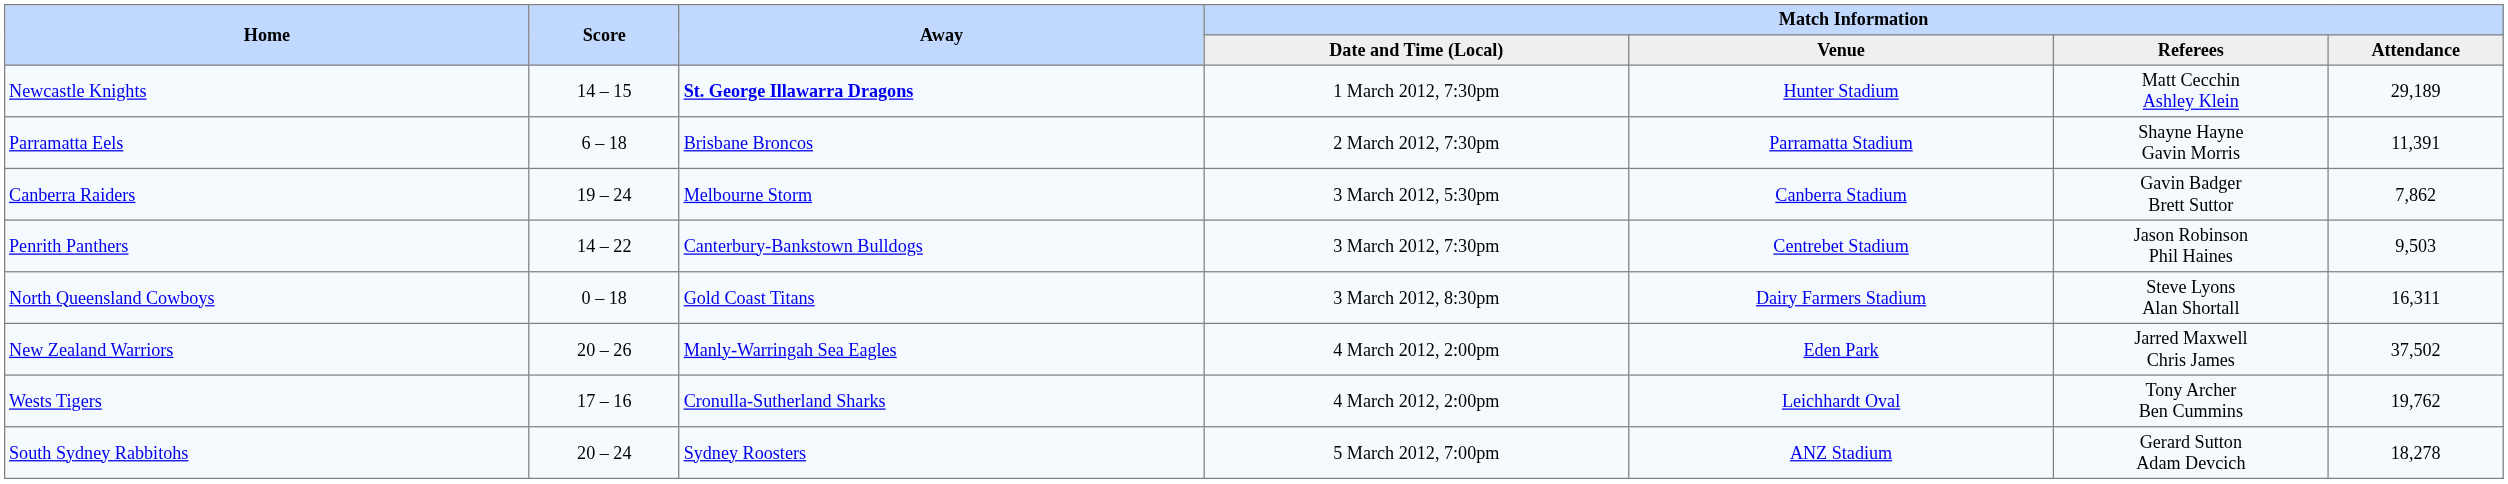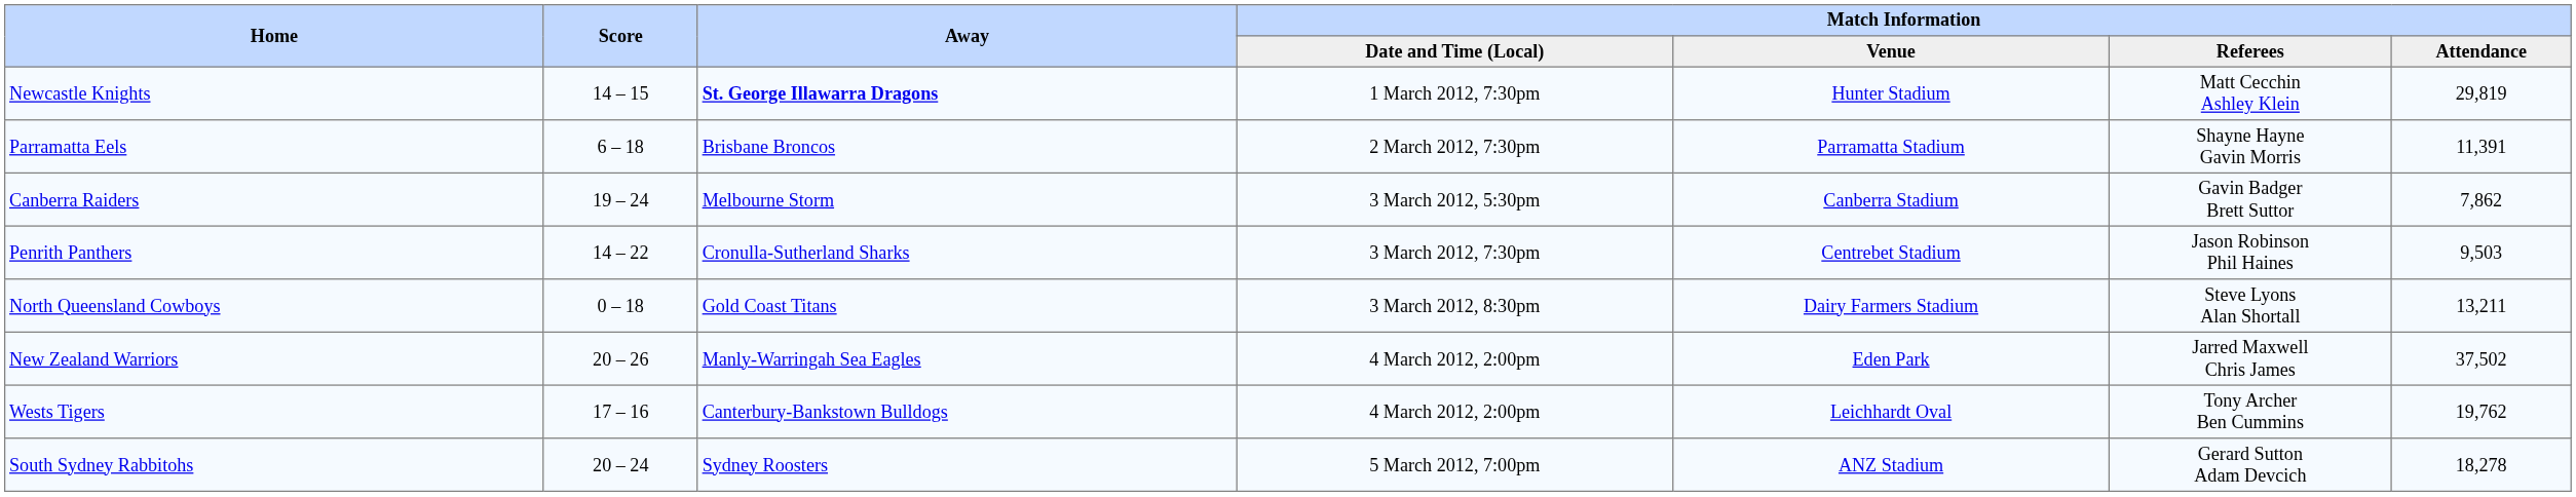Newcastle Knights | Match Information / Attendance: 29,189 -> 29,819
Penrith Panthers | Away: Canterbury-Bankstown Bulldogs -> Cronulla-Sutherland Sharks
North Queensland Cowboys | Match Information / Attendance: 16,311 -> 13,211
Wests Tigers | Away: Cronulla-Sutherland Sharks -> Canterbury-Bankstown Bulldogs
